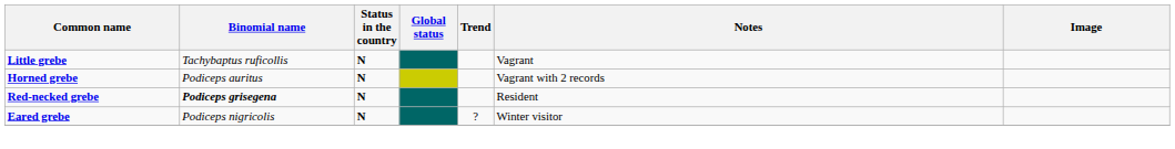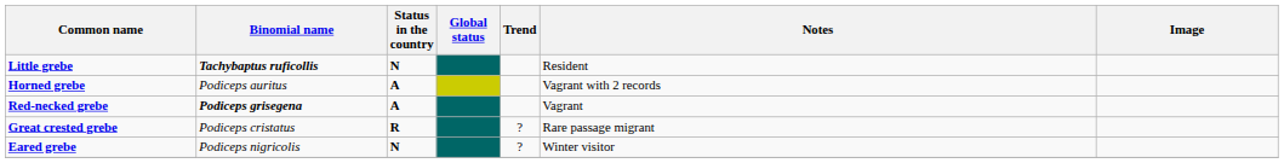Little grebe | Binomial name: normal -> bold
Little grebe | Notes: Vagrant -> Resident
Horned grebe | Status in the country: N -> A
Red-necked grebe | Status in the country: N -> A
Red-necked grebe | Notes: Resident -> Vagrant
+ row: Great crested grebe | Podiceps cristatus | R | ? | Rare passage migrant
